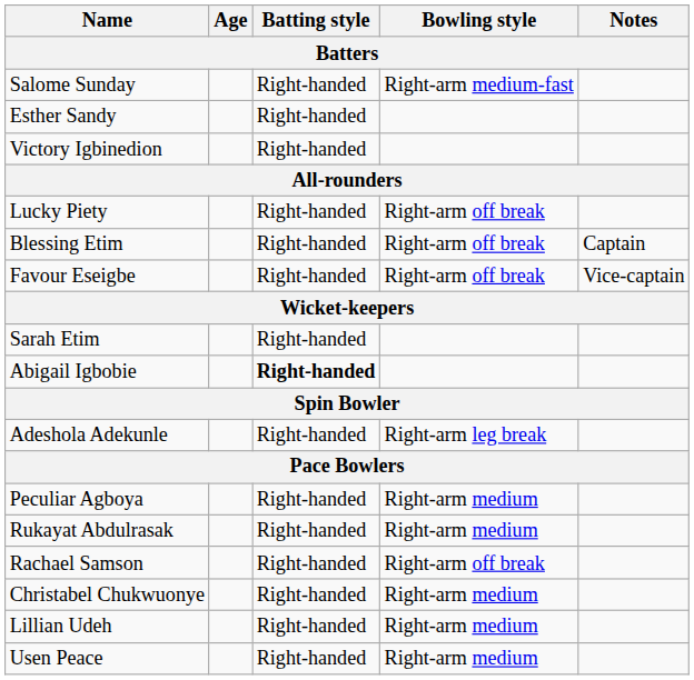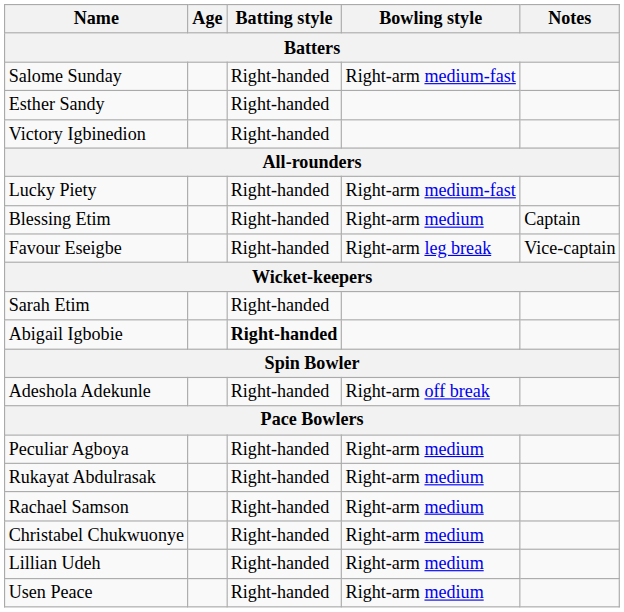Lucky Piety | Bowling style: Right-arm off break -> Right-arm medium-fast
Blessing Etim | Bowling style: Right-arm off break -> Right-arm medium
Favour Eseigbe | Bowling style: Right-arm off break -> Right-arm leg break
Adeshola Adekunle | Bowling style: Right-arm leg break -> Right-arm off break
Rachael Samson | Bowling style: Right-arm off break -> Right-arm medium
